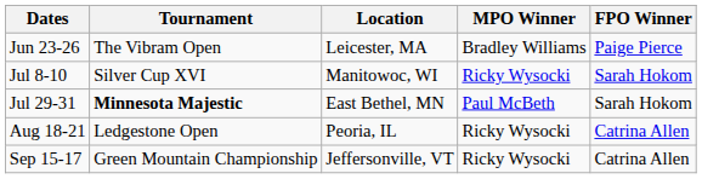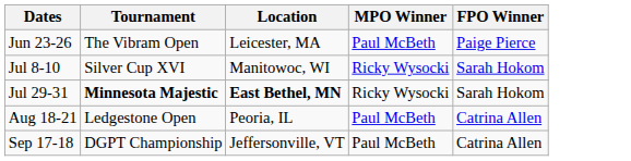Jun 23-26 | MPO Winner: Bradley Williams -> Paul McBeth
Jul 29-31 | Location: normal -> bold
Jul 29-31 | MPO Winner: Paul McBeth -> Ricky Wysocki
Aug 18-21 | MPO Winner: Ricky Wysocki -> Paul McBeth
- row: Sep 15-17 | Green Mountain Championship | Jeffersonville, VT | Ricky Wysocki | Catrina Allen
+ row: Sep 17-18 | DGPT Championship | Jeffersonville, VT | Paul McBeth | Catrina Allen
